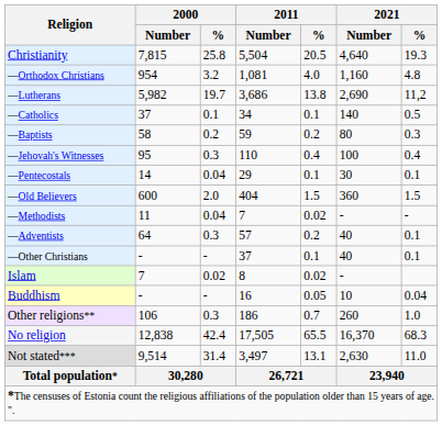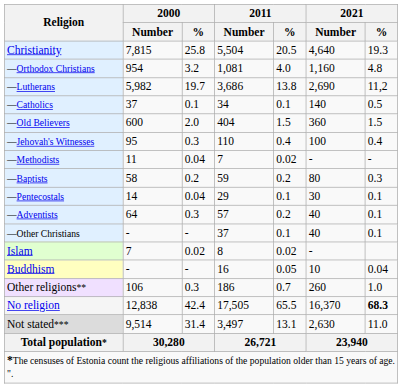rows swapped: —Baptists <-> —Old Believers
rows swapped: —Pentecostals <-> —Methodists
No religion | 2021 / %: normal -> bold
